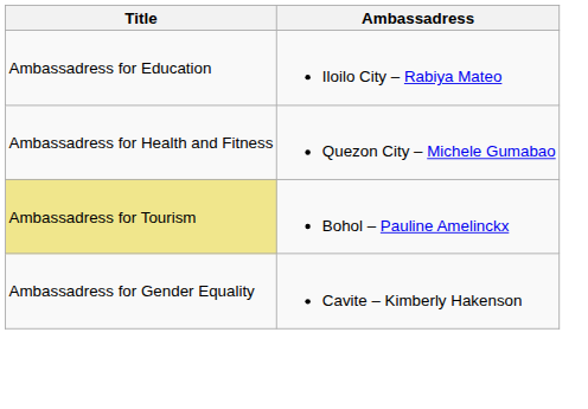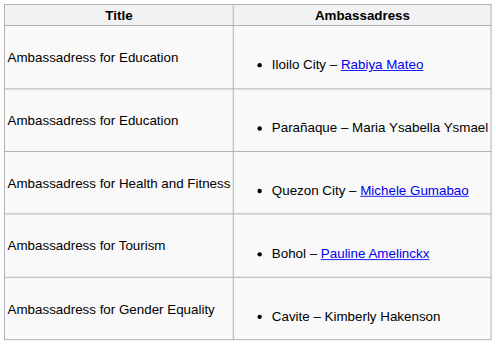+ row: Ambassadress for Education | Parañaque – Maria Ysabella Ysmael
Bohol – Pauline Amelinckx | Title: khaki background -> no background
